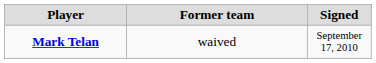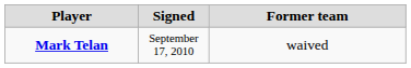columns swapped: Signed <-> Former team
